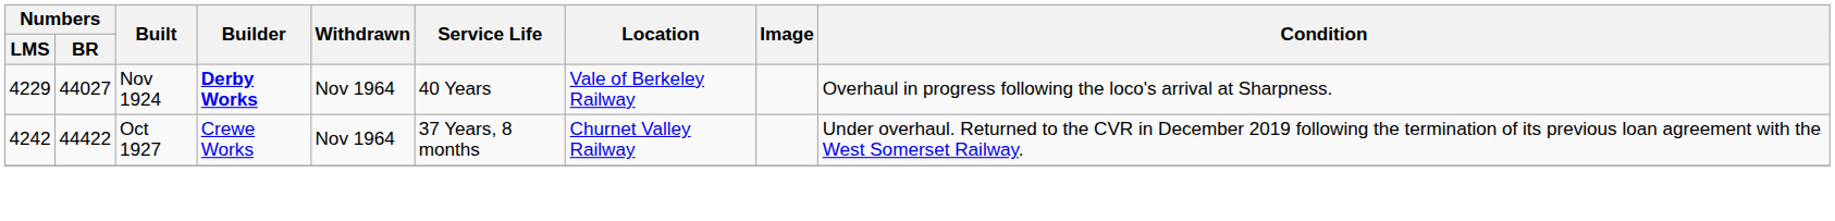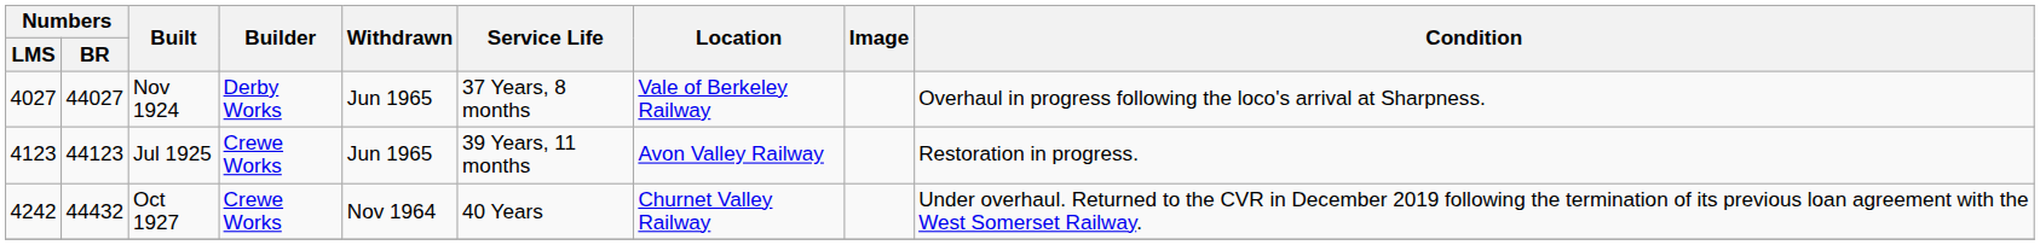Nov 1924 | Numbers / LMS: 4229 -> 4027
Nov 1924 | Builder: bold -> normal
Nov 1924 | Withdrawn: Nov 1964 -> Jun 1965
Nov 1924 | Service Life: 40 Years -> 37 Years, 8 months
+ row: 4123 | 44123 | Jul 1925 | Crewe Works | Jun 1965 | 39 Years, 11 months | Avon Valley Railway | Restoration in progress.
Oct 1927 | Numbers / BR: 44422 -> 44432
Oct 1927 | Service Life: 37 Years, 8 months -> 40 Years
